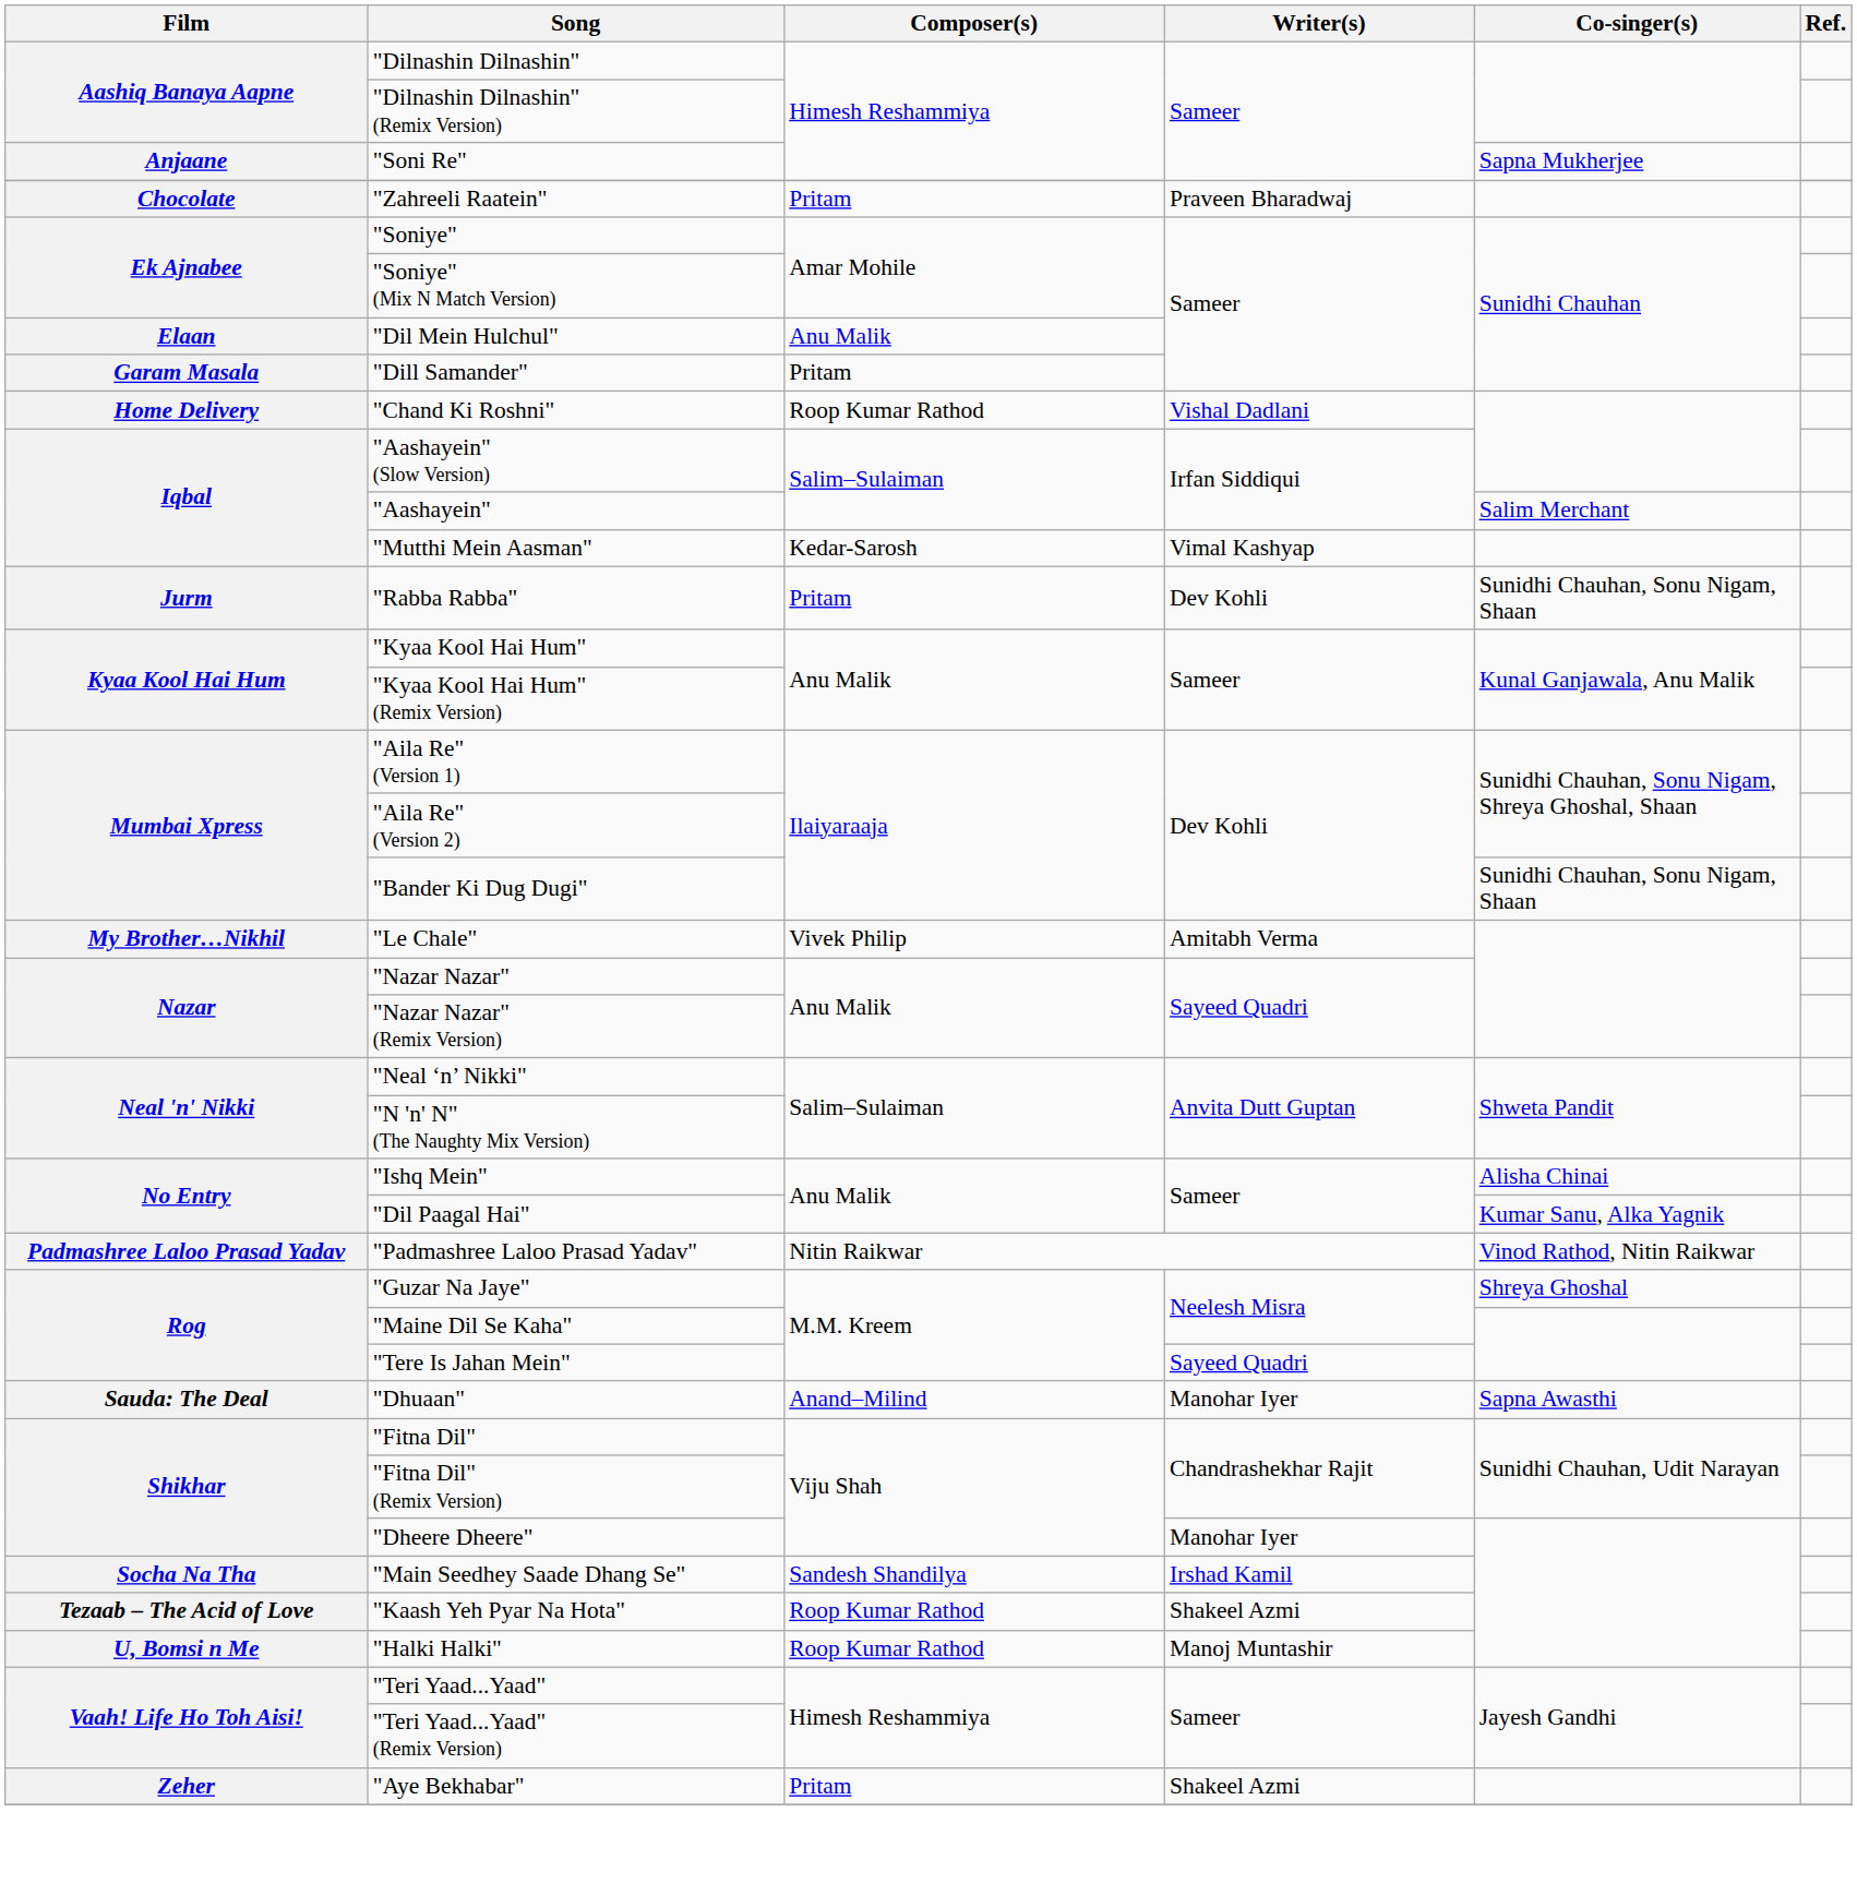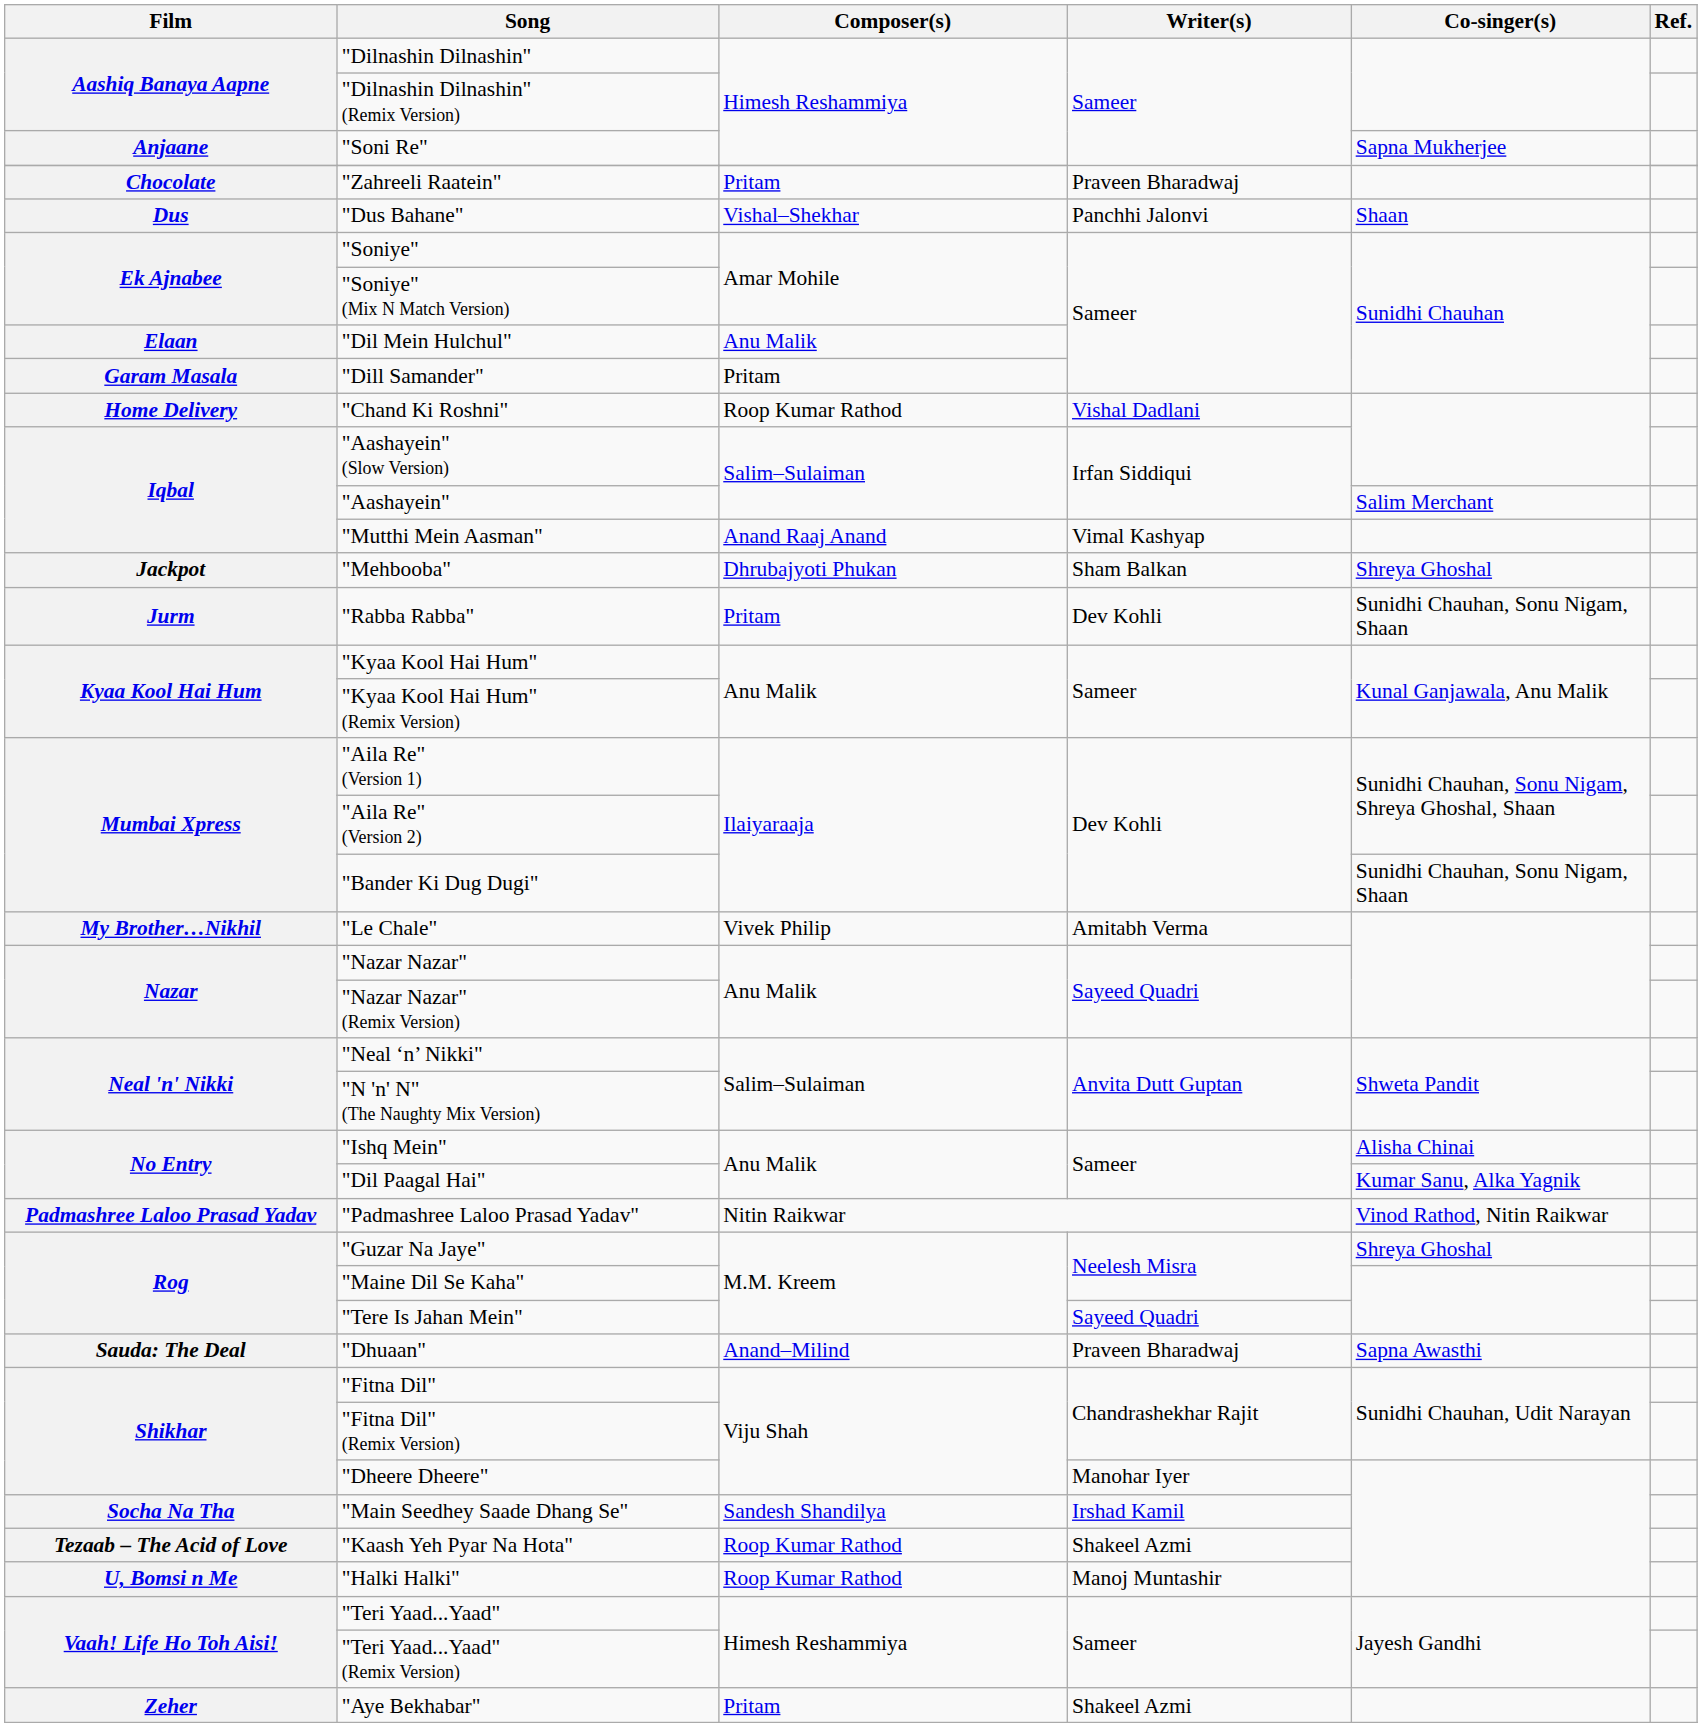+ row: Dus | "Dus Bahane" | Vishal–Shekhar | Panchhi Jalonvi | Shaan
"Mutthi Mein Aasman" | Composer(s): Kedar-Sarosh -> Anand Raaj Anand
+ row: Jackpot | "Mehbooba" | Dhrubajyoti Phukan | Sham Balkan | Shreya Ghoshal
"Dhuaan" | Writer(s): Manohar Iyer -> Praveen Bharadwaj
